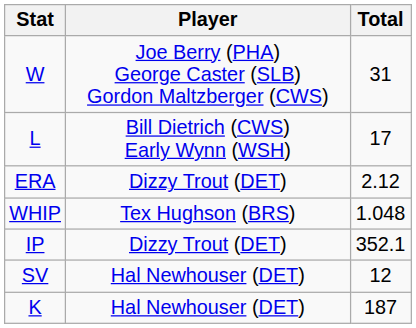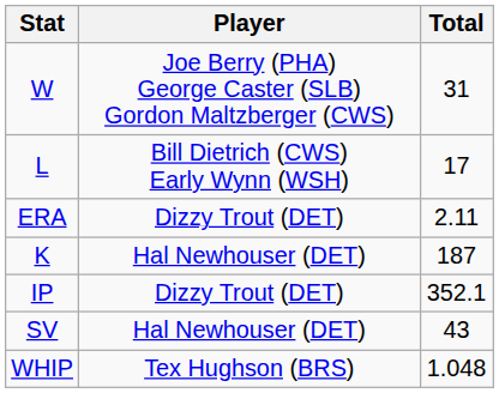ERA | Total: 2.12 -> 2.11
rows swapped: K <-> WHIP
SV | Total: 12 -> 43
